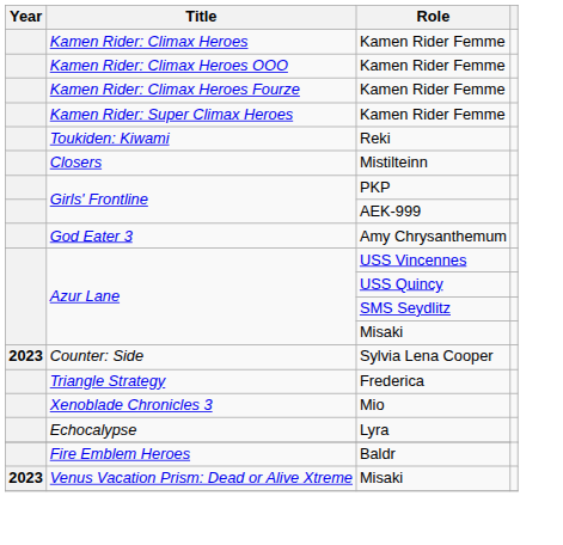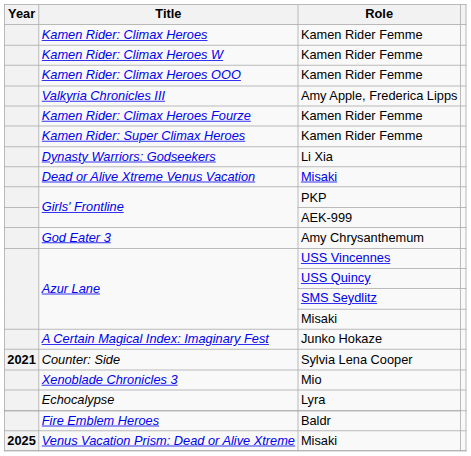+ row: Kamen Rider: Climax Heroes W | Kamen Rider Femme
+ row: Valkyria Chronicles III | Amy Apple, Frederica Lipps
- row: Toukiden: Kiwami | Reki
- row: Closers | Mistilteinn
+ row: Dynasty Warriors: Godseekers | Li Xia
+ row: Dead or Alive Xtreme Venus Vacation | Misaki
+ row: A Certain Magical Index: Imaginary Fest | Junko Hokaze
Counter: Side | Year: 2023 -> 2021
- row: Triangle Strategy | Frederica
Venus Vacation Prism: Dead or Alive Xtreme | Year: 2023 -> 2025
